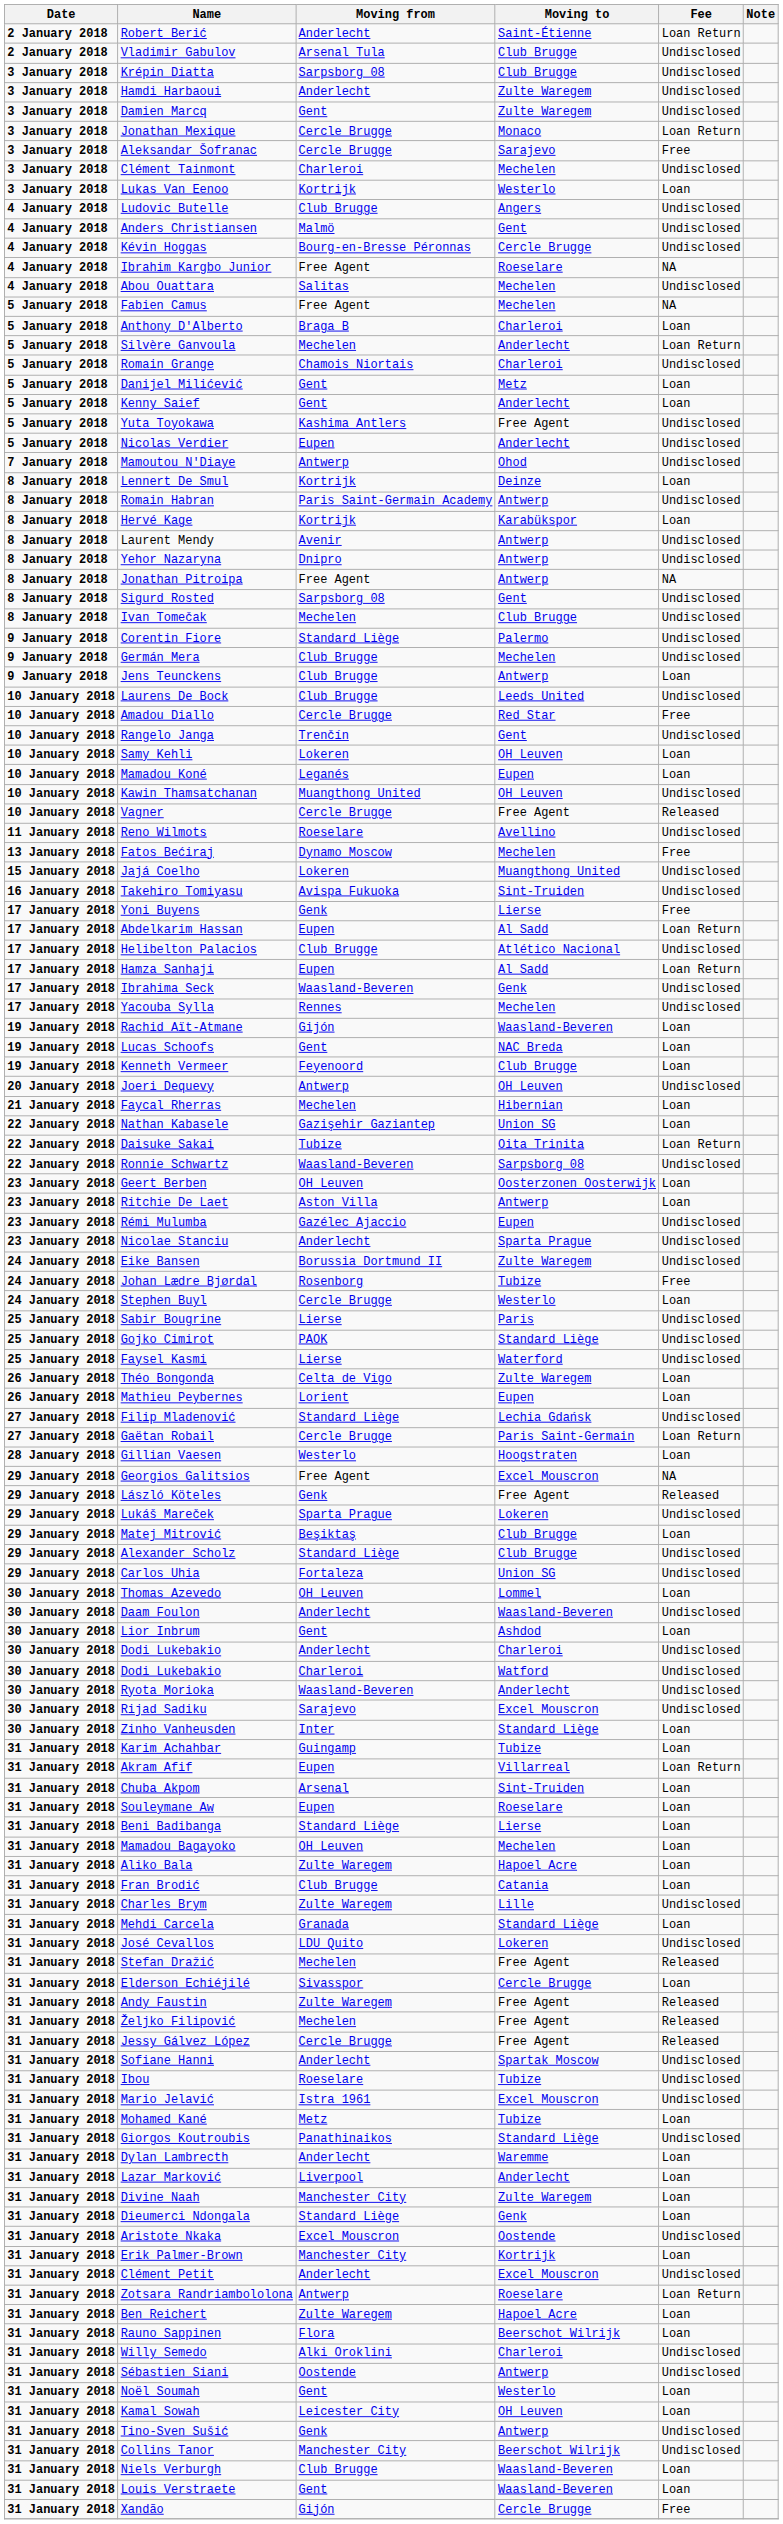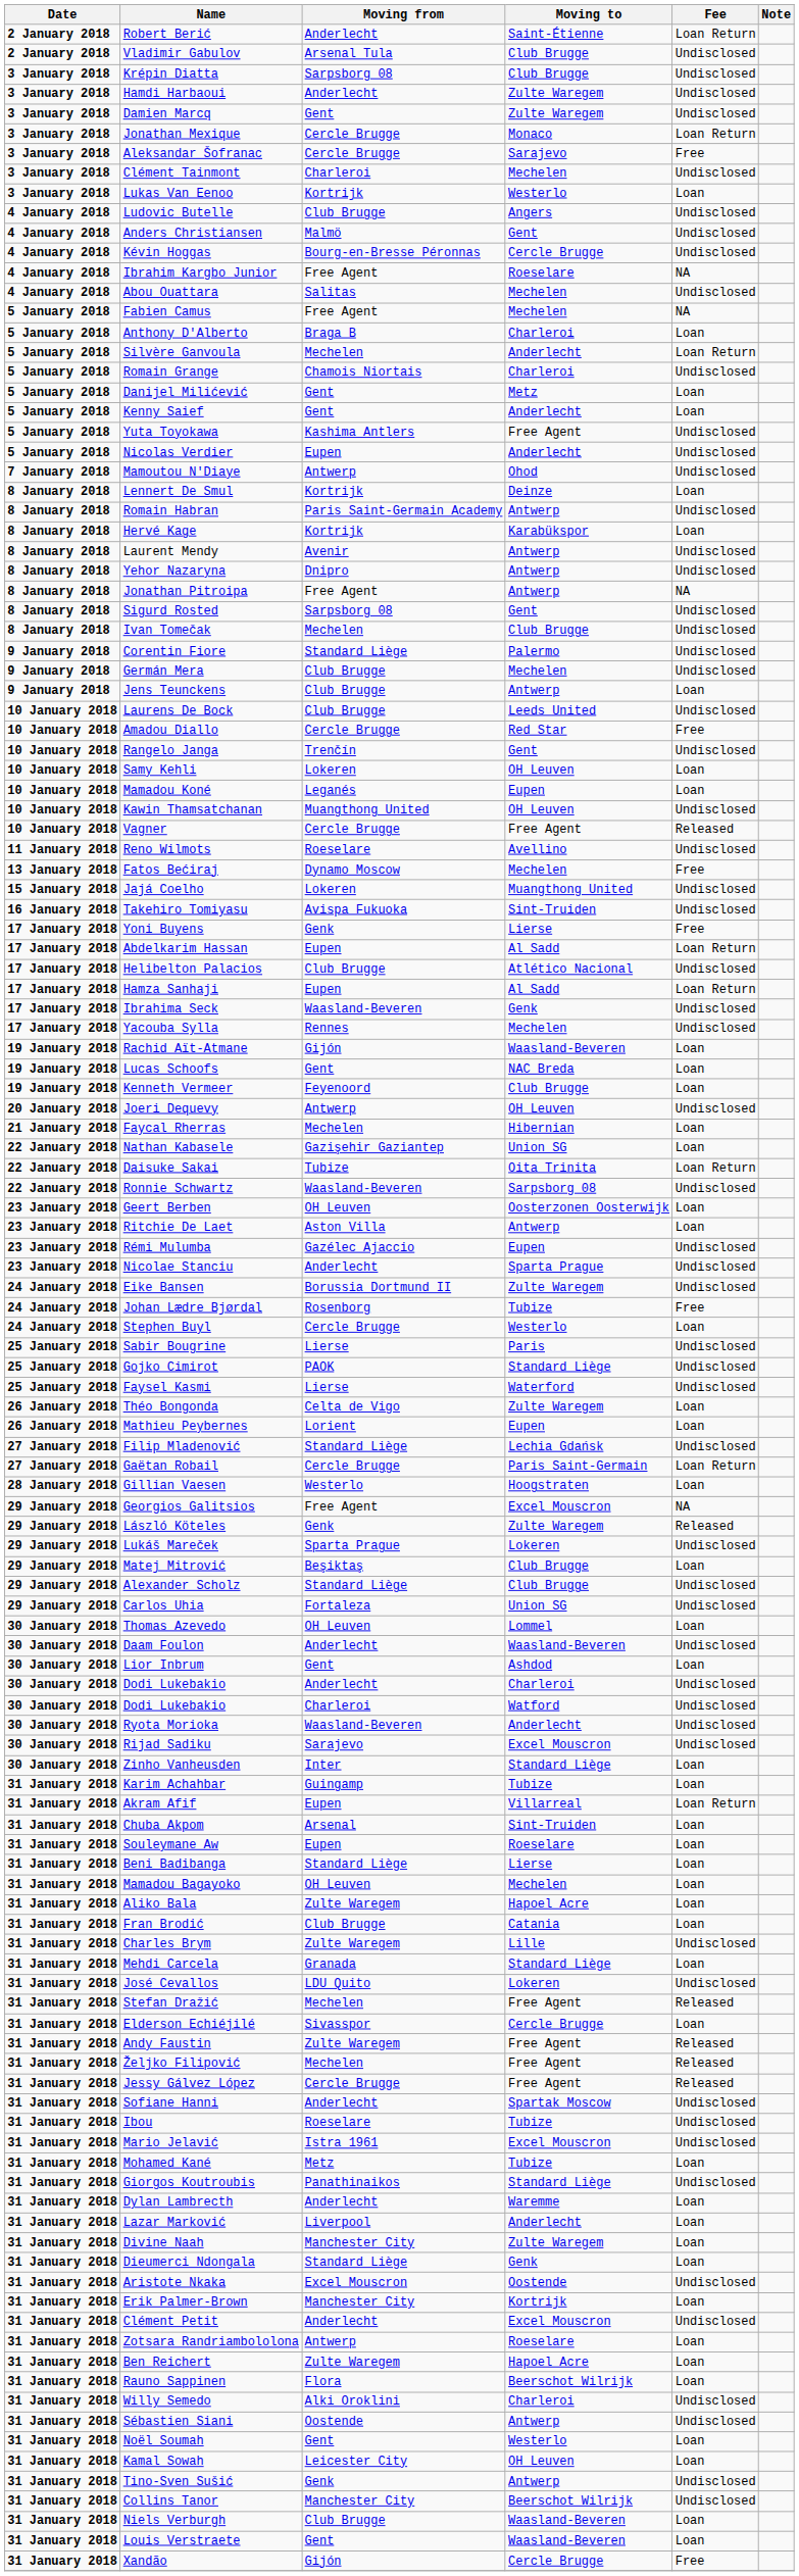László Köteles | Moving to: Free Agent -> Zulte Waregem
Zotsara Randriambololona | Fee: Loan Return -> Loan
